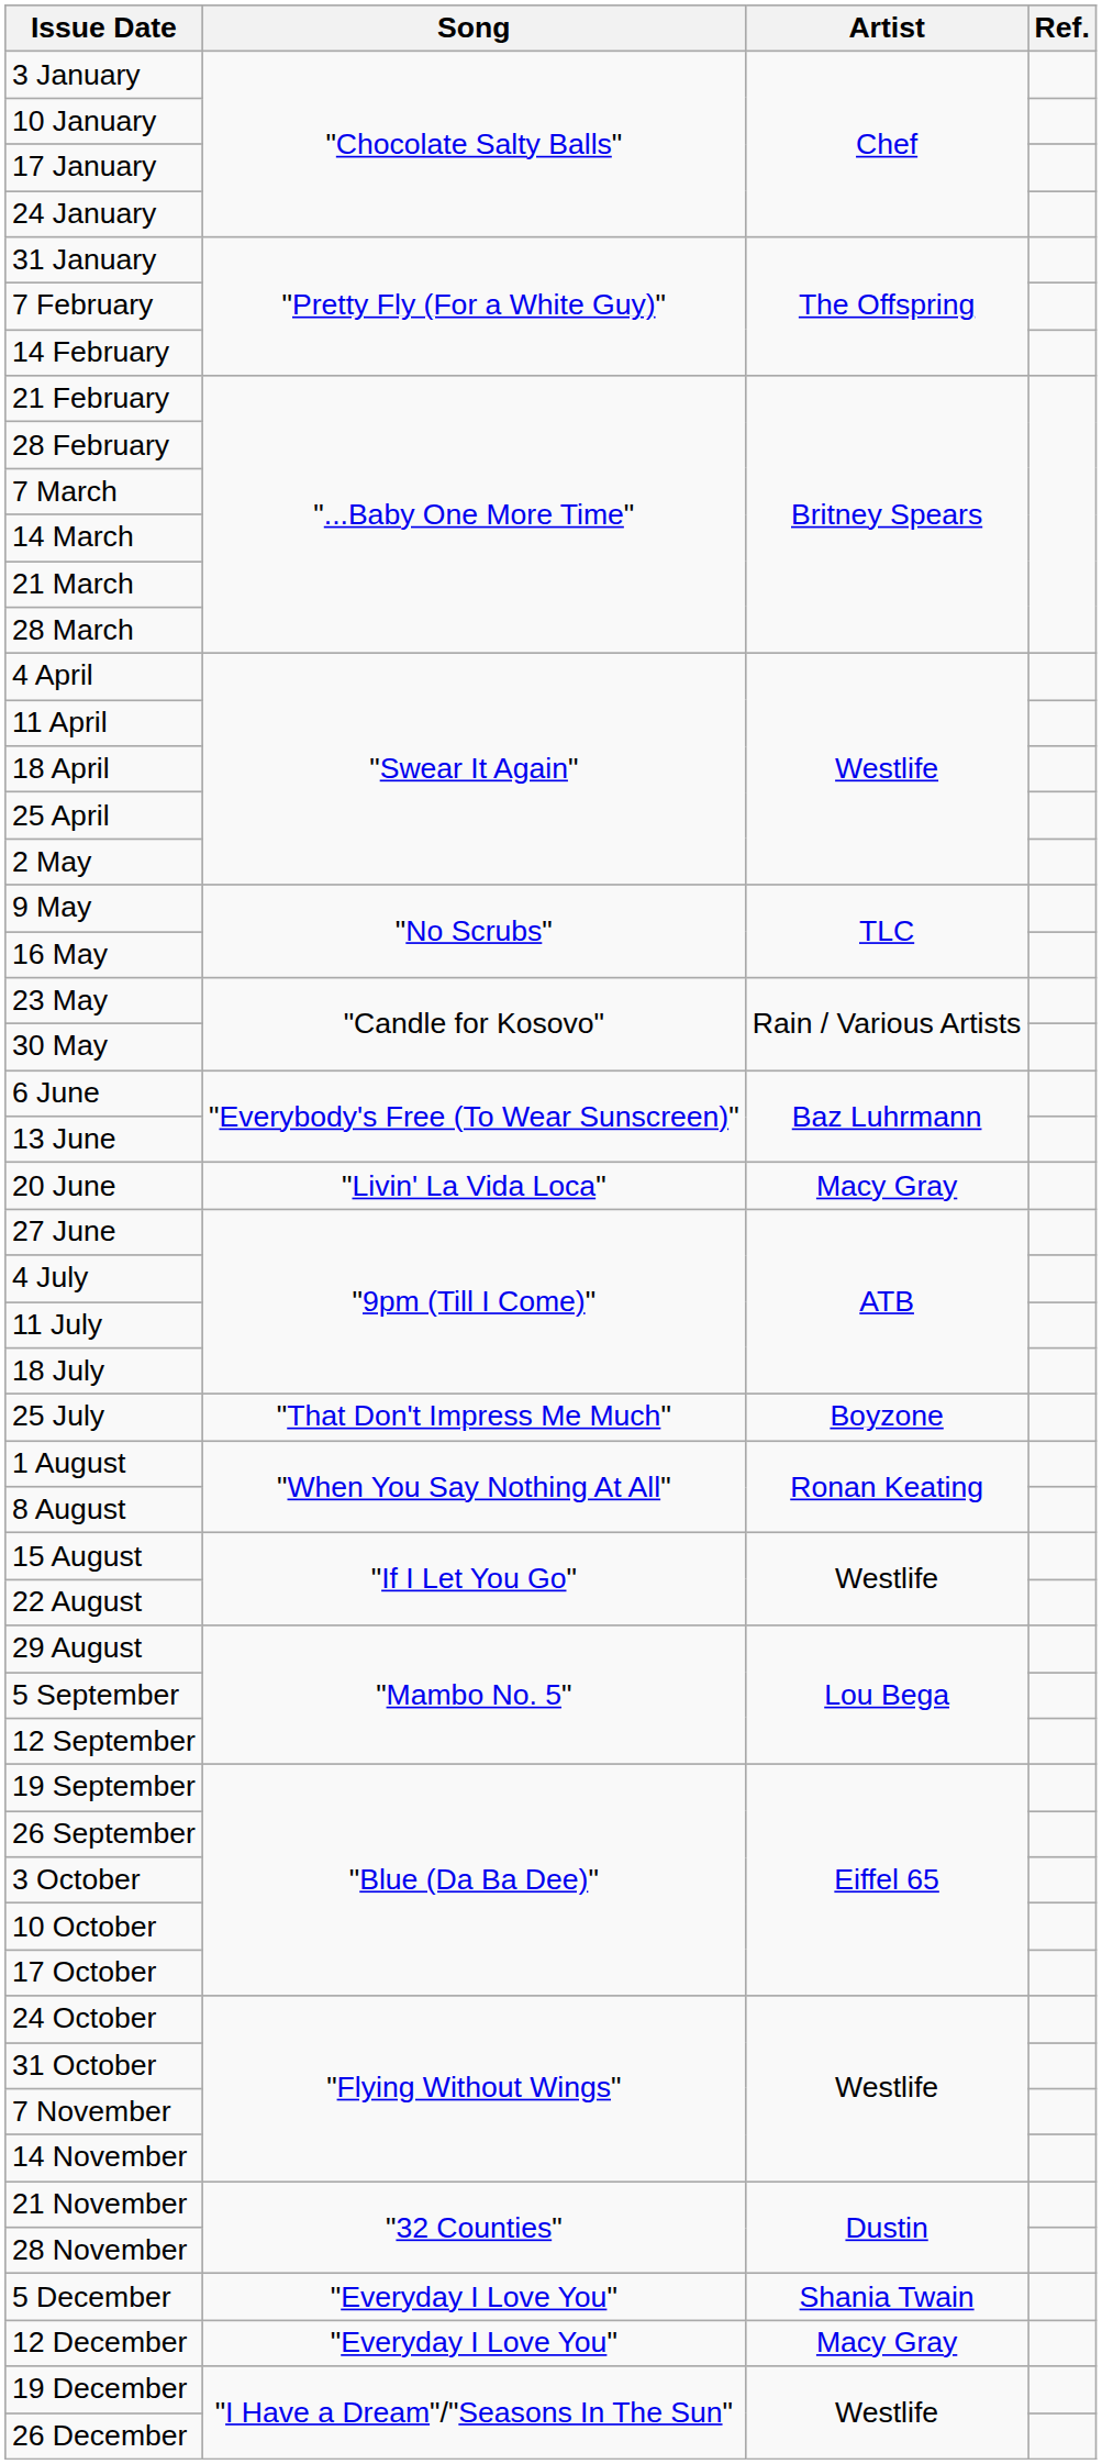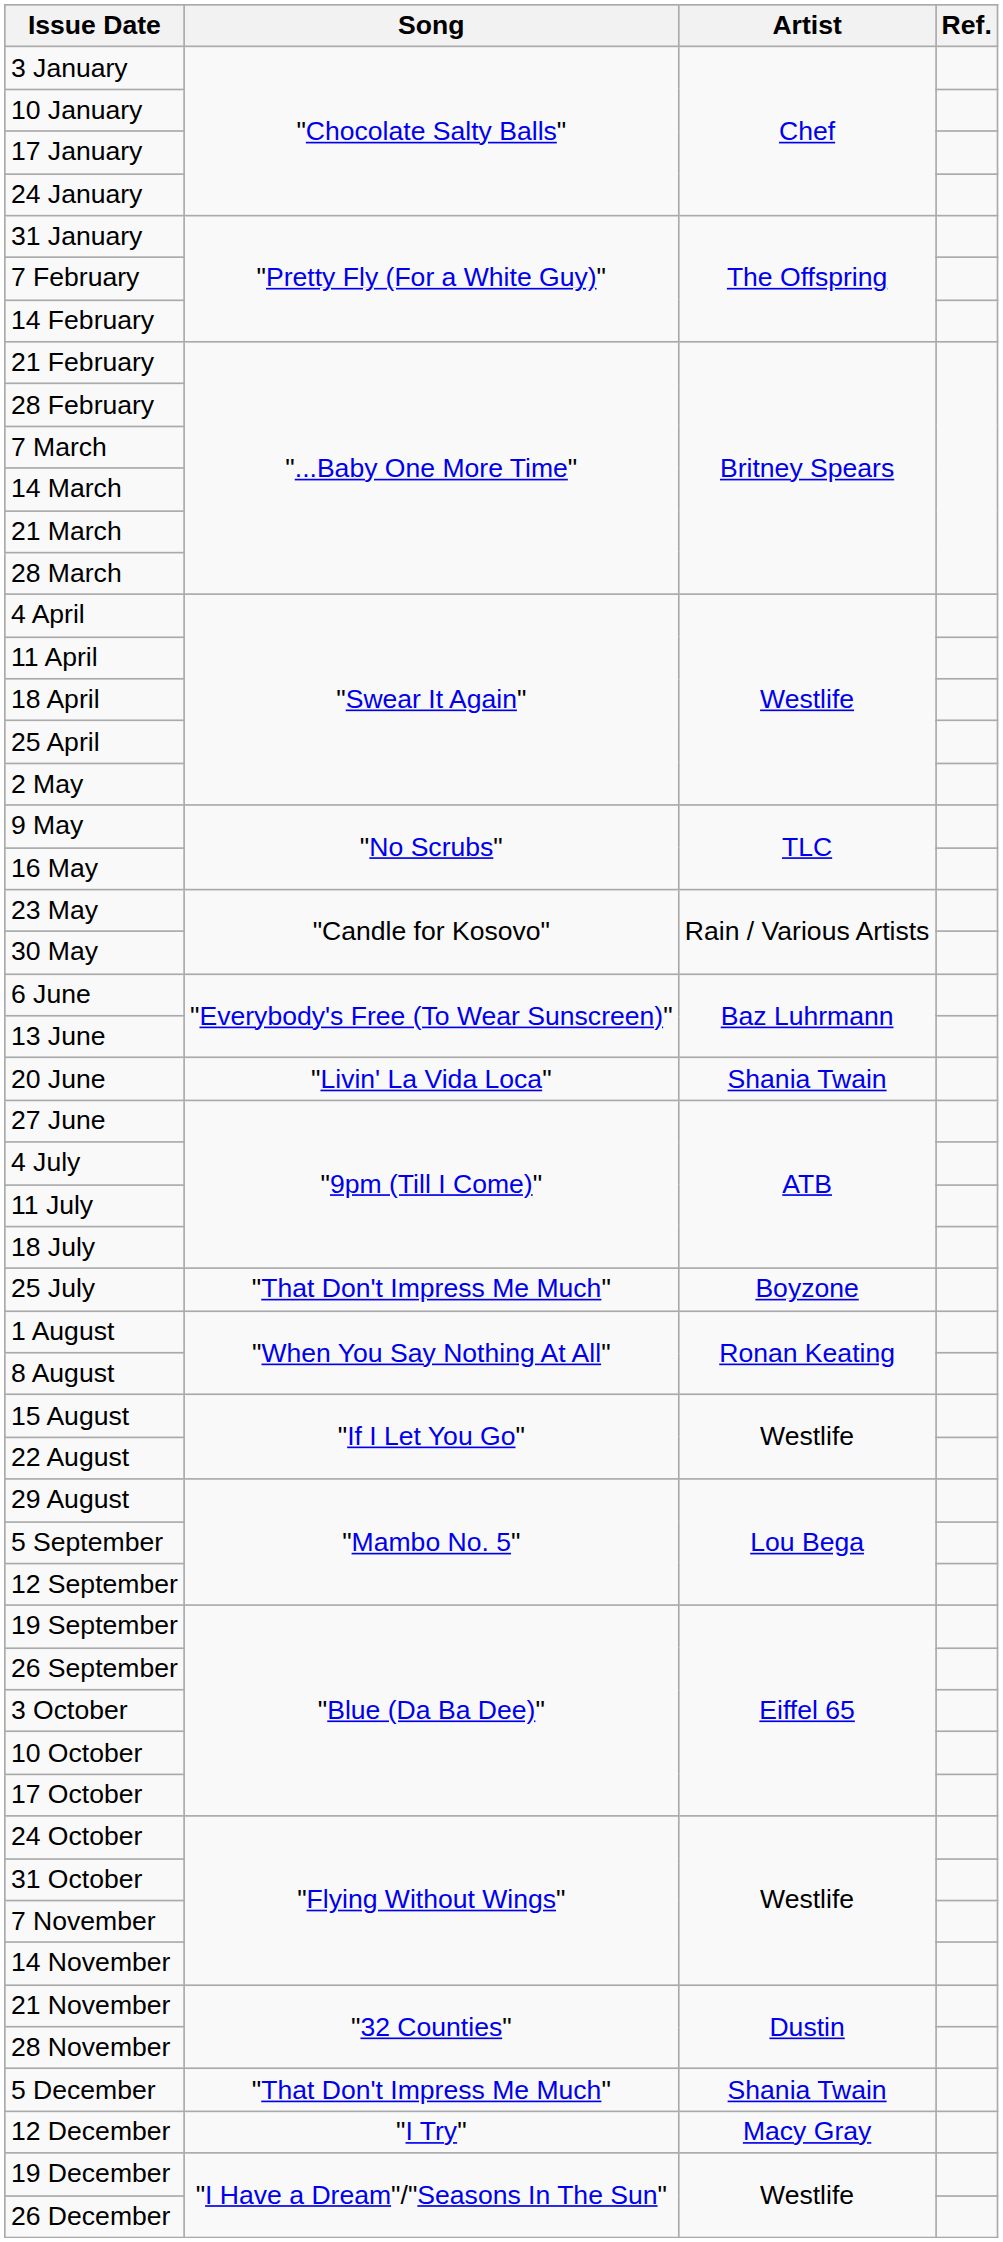20 June | Artist: Macy Gray -> Shania Twain
5 December | Song: "Everyday I Love You" -> "That Don't Impress Me Much"
12 December | Song: "Everyday I Love You" -> "I Try"
